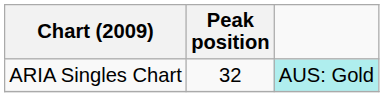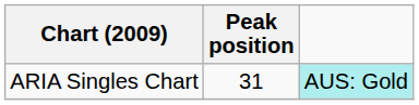ARIA Singles Chart | Peak position: 32 -> 31
